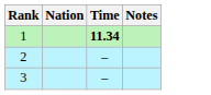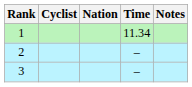+ column: Cyclist
1 | Time: bold -> normal
